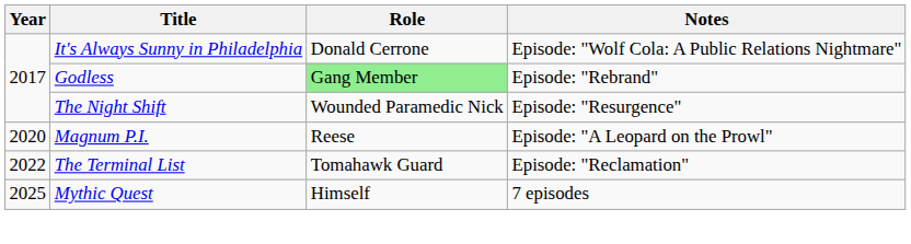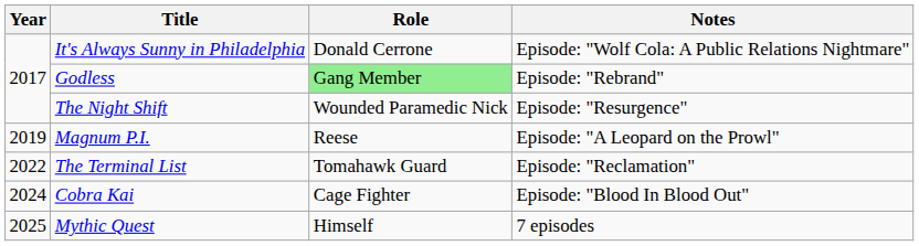Magnum P.I. | Year: 2020 -> 2019
+ row: 2024 | Cobra Kai | Cage Fighter | Episode: "Blood In Blood Out"
